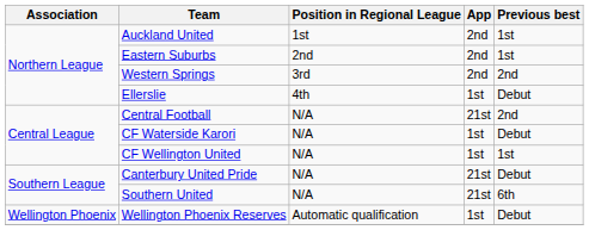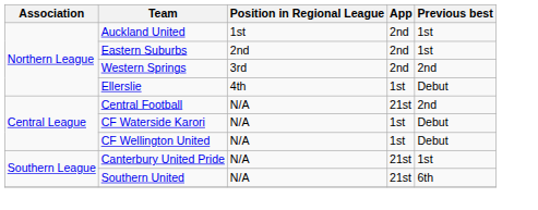CF Wellington United | Previous best: 1st -> Debut
Canterbury United Pride | Previous best: Debut -> 1st
- row: Wellington Phoenix | Wellington Phoenix Reserves | Automatic qualification | 1st | Debut
